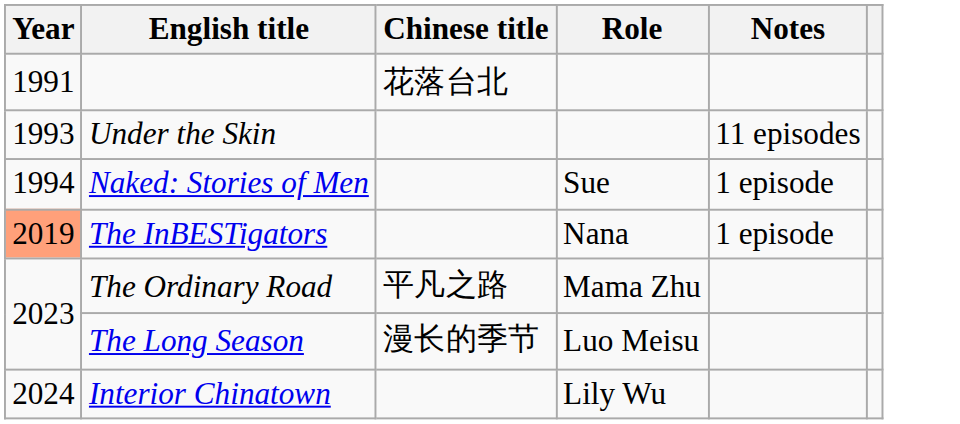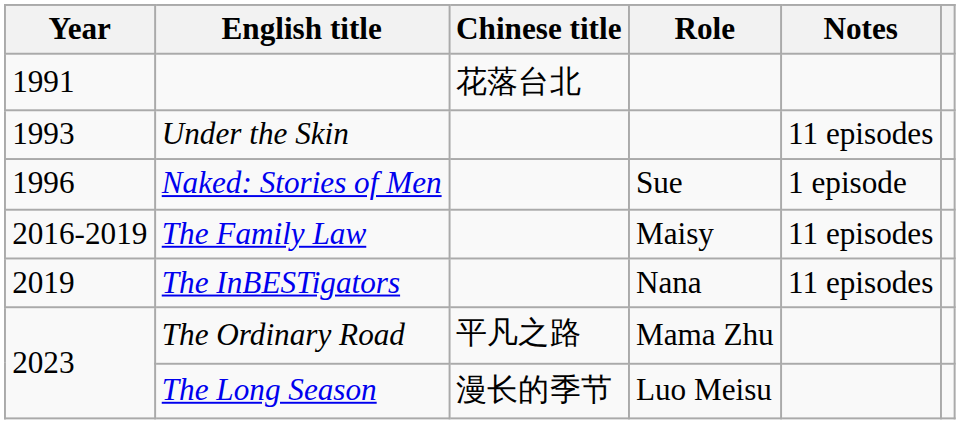Naked: Stories of Men | Year: 1994 -> 1996
+ row: 2016-2019 | The Family Law | Maisy | 11 episodes
The InBESTigators | Year: lightsalmon background -> no background
The InBESTigators | Notes: 1 episode -> 11 episodes
- row: 2024 | Interior Chinatown | Lily Wu
